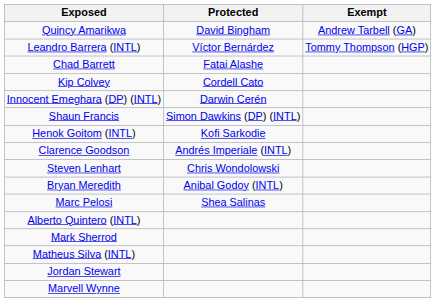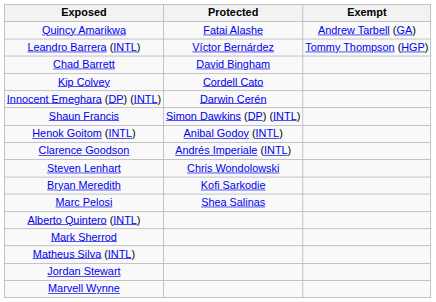Quincy Amarikwa | Protected: David Bingham -> Fatai Alashe
Chad Barrett | Protected: Fatai Alashe -> David Bingham
Henok Goitom (INTL) | Protected: Kofi Sarkodie -> Anibal Godoy (INTL)
Bryan Meredith | Protected: Anibal Godoy (INTL) -> Kofi Sarkodie
